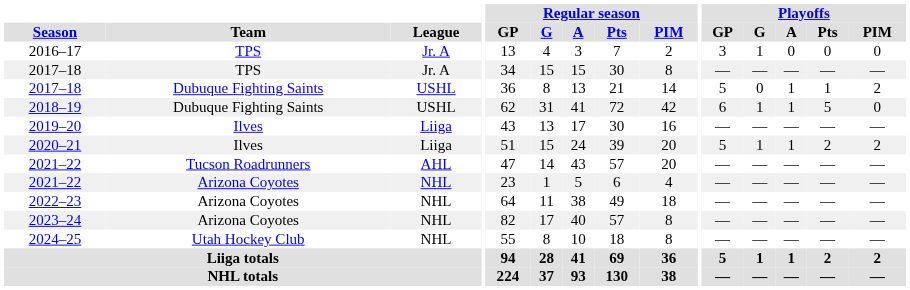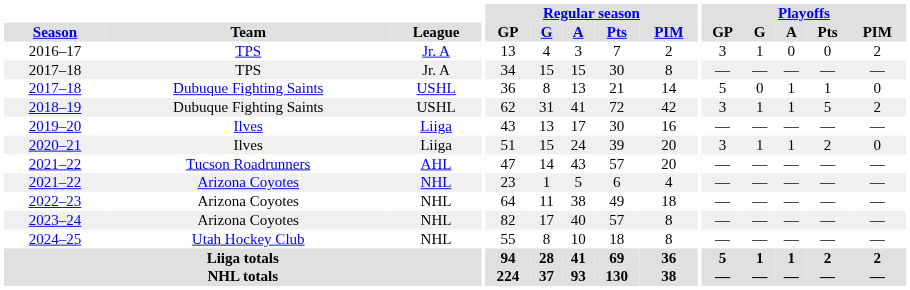2016–17 | Playoffs / PIM: 0 -> 2
2017–18 / Dubuque Fighting Saints | Playoffs / PIM: 2 -> 0
2018–19 | Playoffs / GP: 6 -> 3
2018–19 | Playoffs / PIM: 0 -> 2
2020–21 | Playoffs / GP: 5 -> 3
2020–21 | Playoffs / PIM: 2 -> 0
